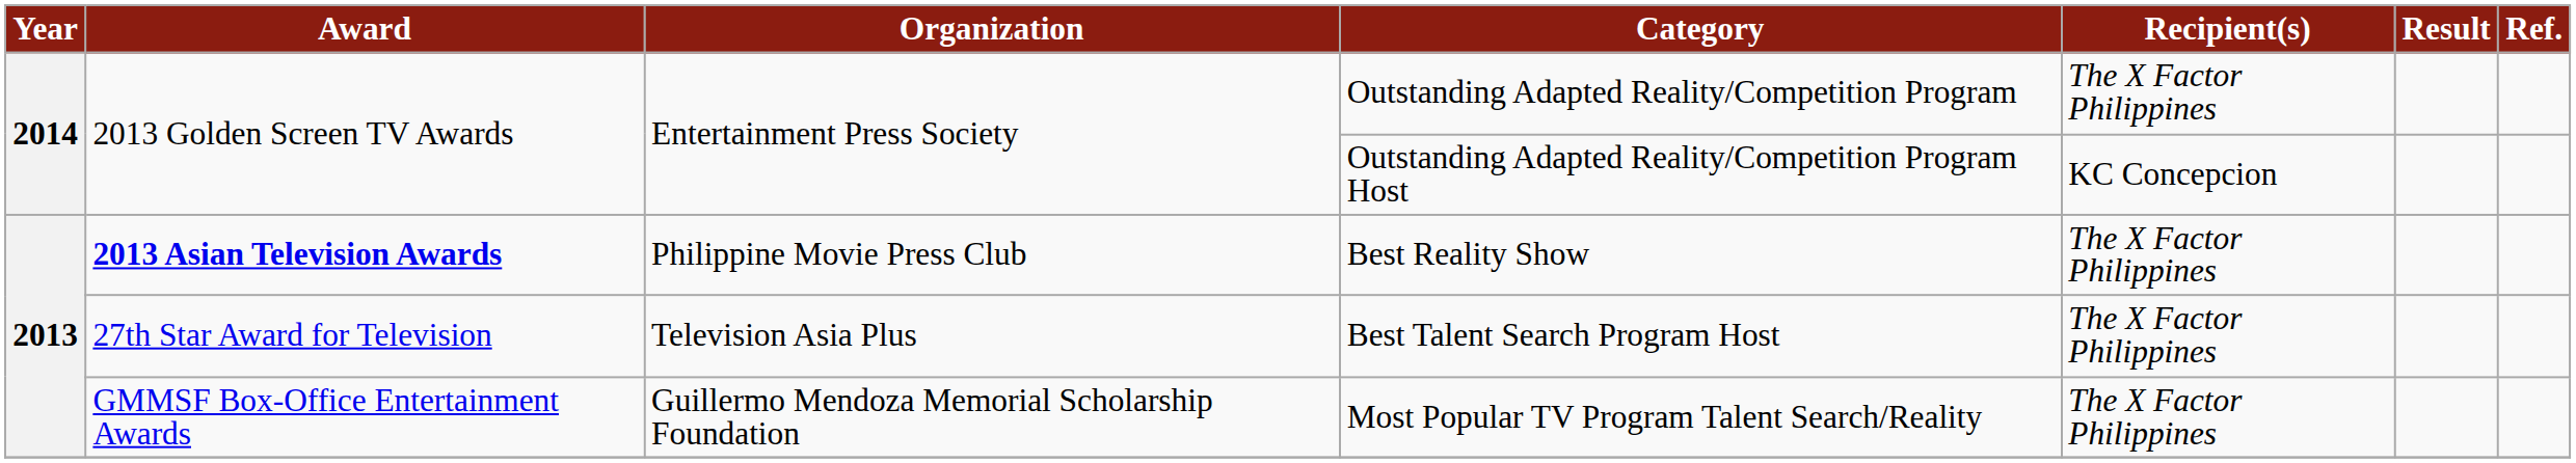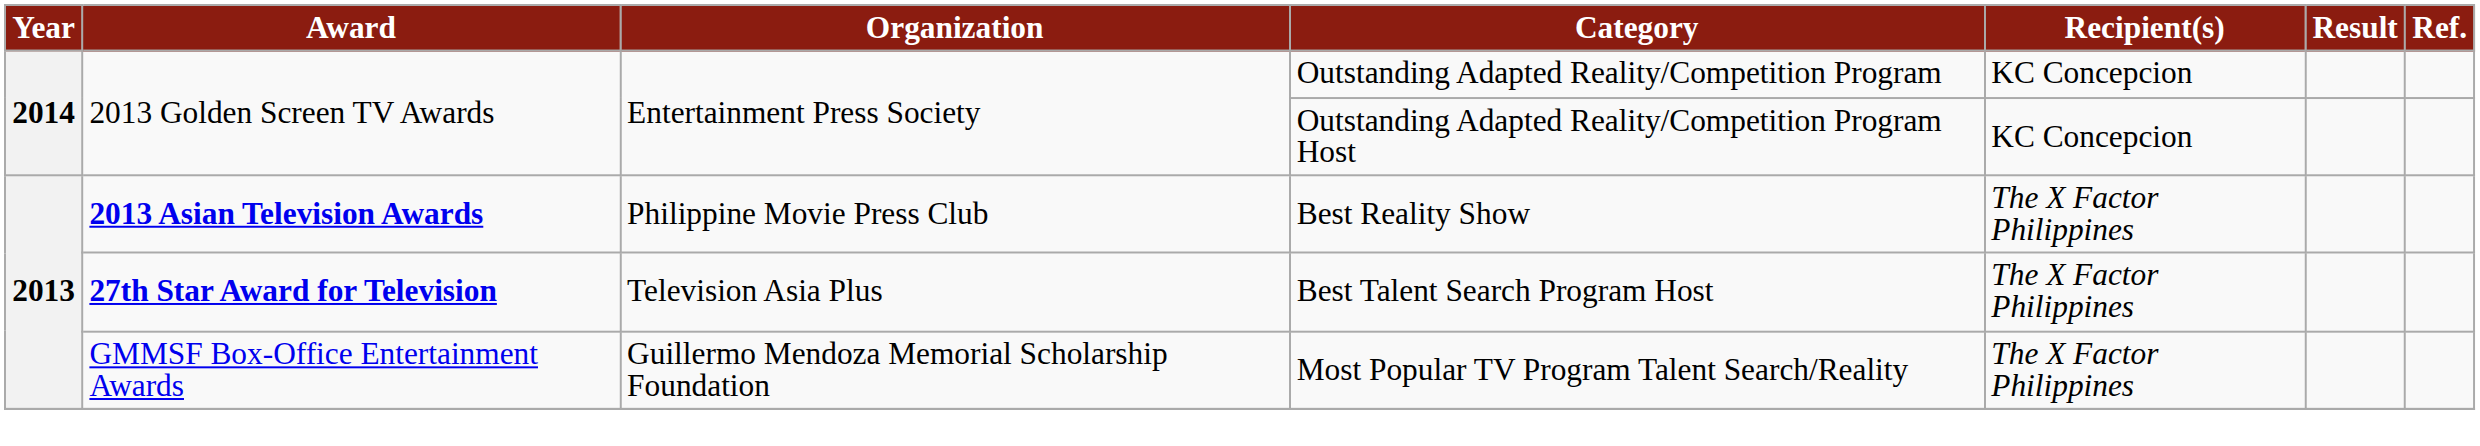Outstanding Adapted Reality/Competition Program | Recipient(s): The X Factor Philippines -> KC Concepcion
Best Talent Search Program Host | Award: normal -> bold
